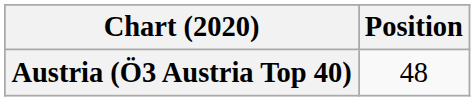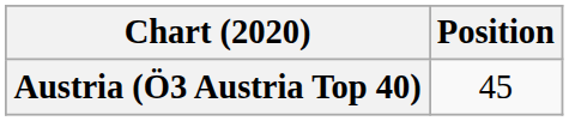Austria (Ö3 Austria Top 40) | Position: 48 -> 45
